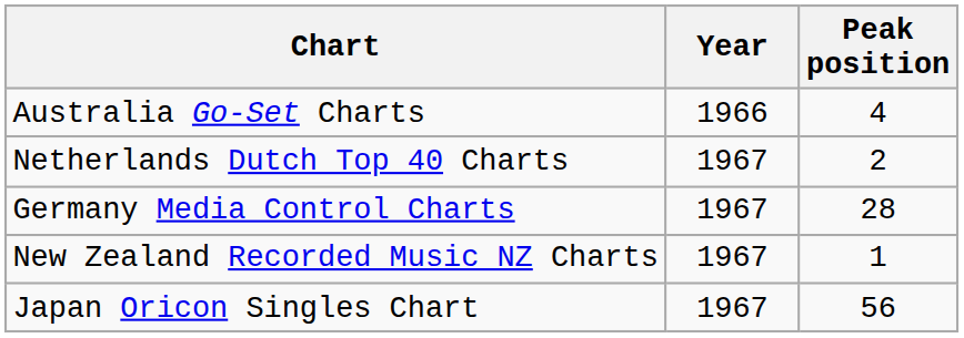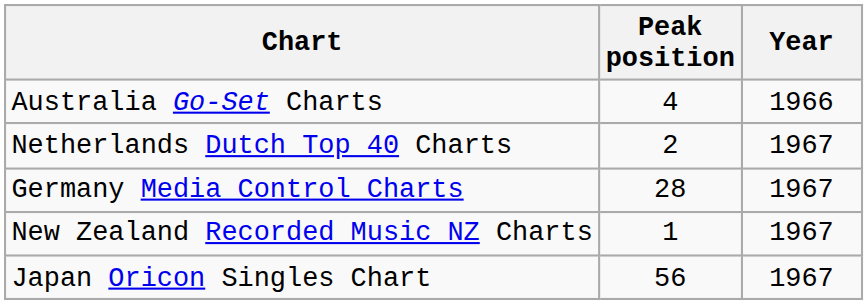columns swapped: Year <-> Peak position
